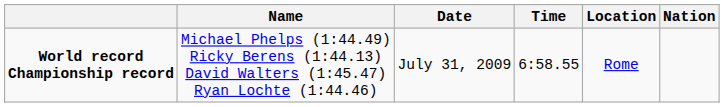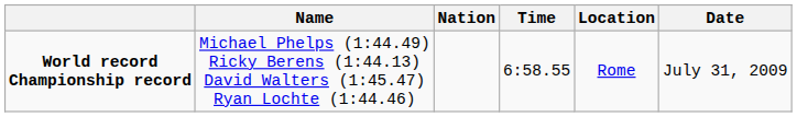columns swapped: Nation <-> Date
